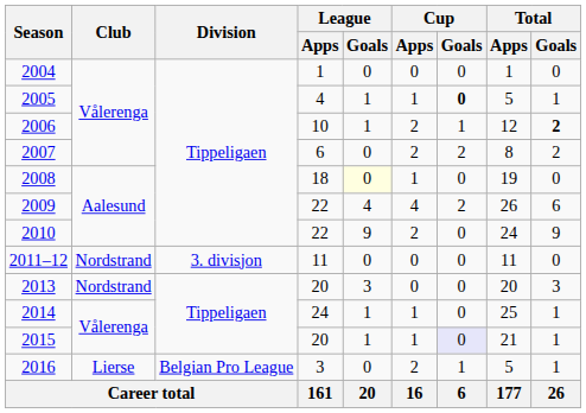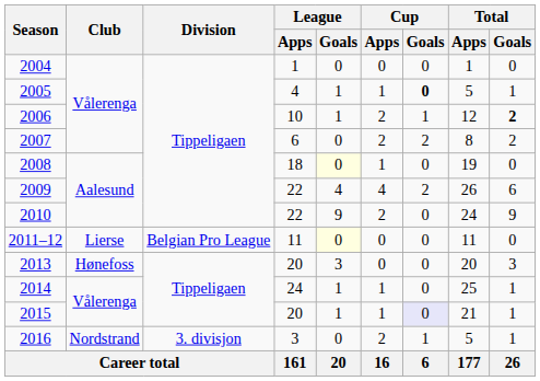2011–12 | Club: Nordstrand -> Lierse
2011–12 | Division: 3. divisjon -> Belgian Pro League
2011–12 | League / Goals: no background -> lightyellow background
2013 | Club: Nordstrand -> Hønefoss
2016 | Club: Lierse -> Nordstrand
2016 | Division: Belgian Pro League -> 3. divisjon
